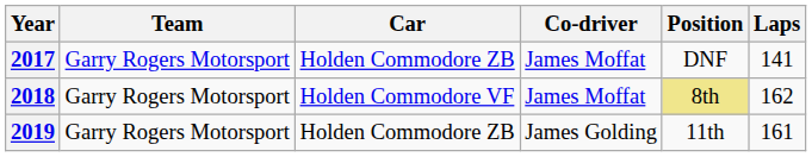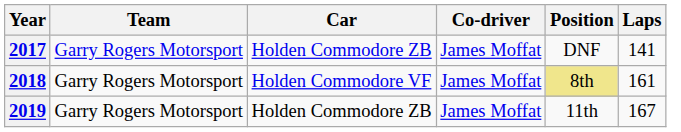2018 | Laps: 162 -> 161
2019 | Co-driver: James Golding -> James Moffat
2019 | Laps: 161 -> 167
